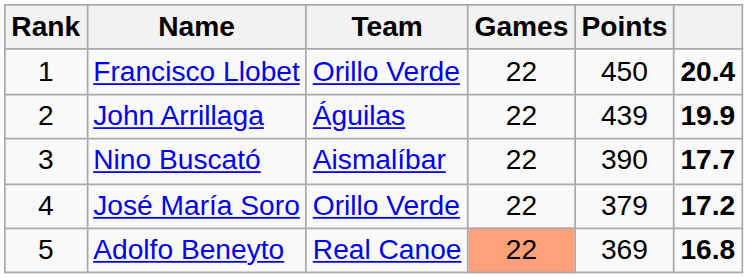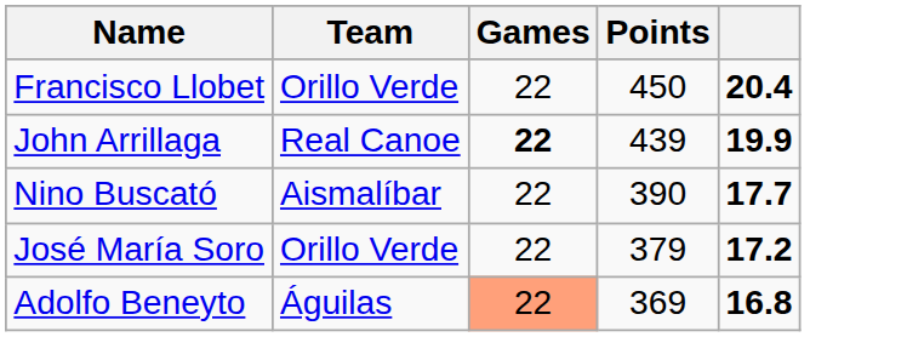- column: Rank | 1 | 2 | 3 | 4 | 5
John Arrillaga | Team: Águilas -> Real Canoe
John Arrillaga | Games: normal -> bold
Adolfo Beneyto | Team: Real Canoe -> Águilas
